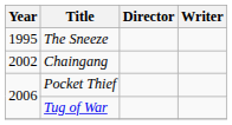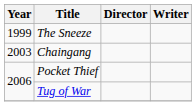The Sneeze | Year: 1995 -> 1999
Chaingang | Year: 2002 -> 2003
